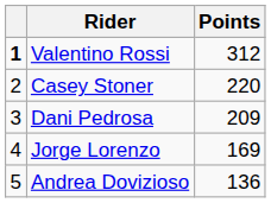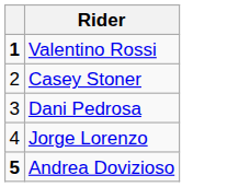- column: Points | 312 | 220 | 209 | 169 | 136
Andrea Dovizioso | column 1: normal -> bold
